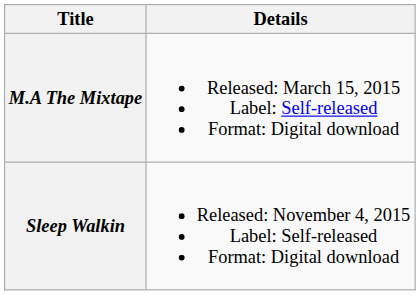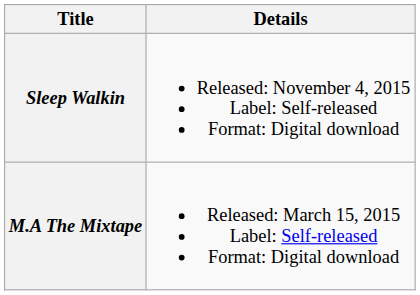rows swapped: M.A The Mixtape <-> Sleep Walkin
